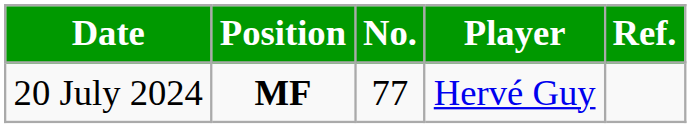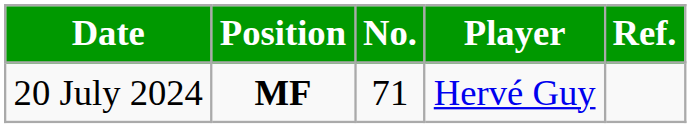20 July 2024 | No.: 77 -> 71
